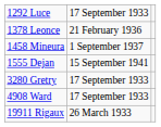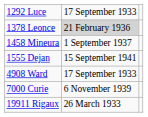1378 Leonce | column 2: no background -> lightgrey background
- row: 3280 Gretry | 17 September 1933
+ row: 7000 Curie | 6 November 1939
